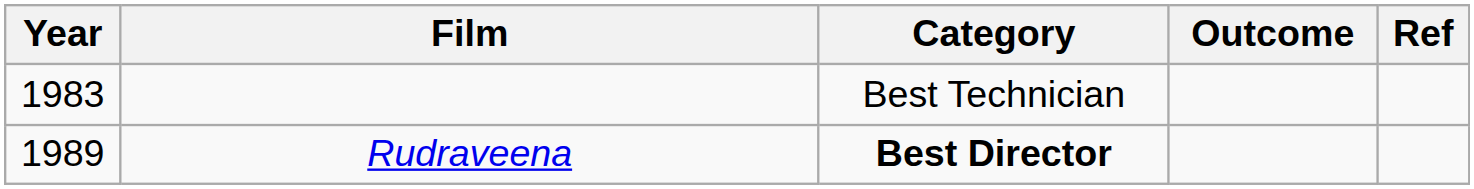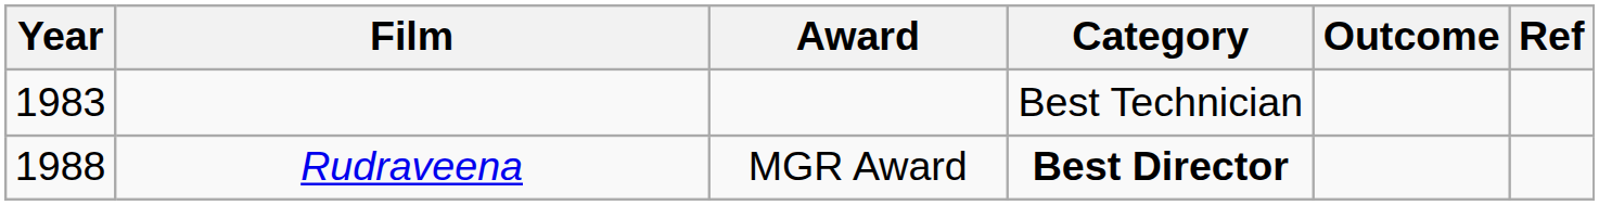+ column: Award | MGR Award
Rudraveena | Year: 1989 -> 1988
